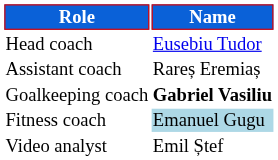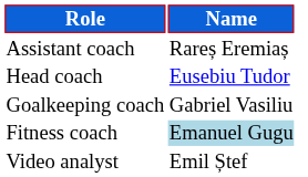rows swapped: Head coach <-> Assistant coach
Goalkeeping coach | Name: bold -> normal
